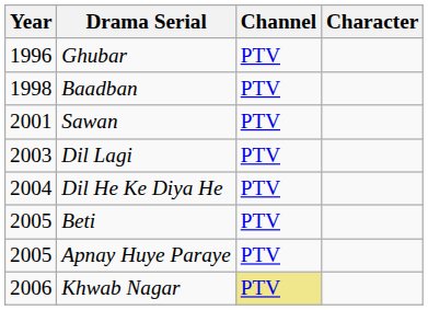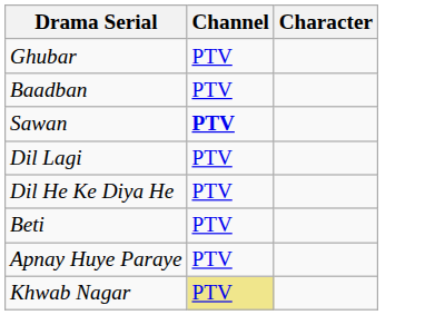- column: Year | 1996 | 1998 | 2001 | 2003 | 2004 | 2005 | 2005 | 2006
Sawan | Channel: normal -> bold
